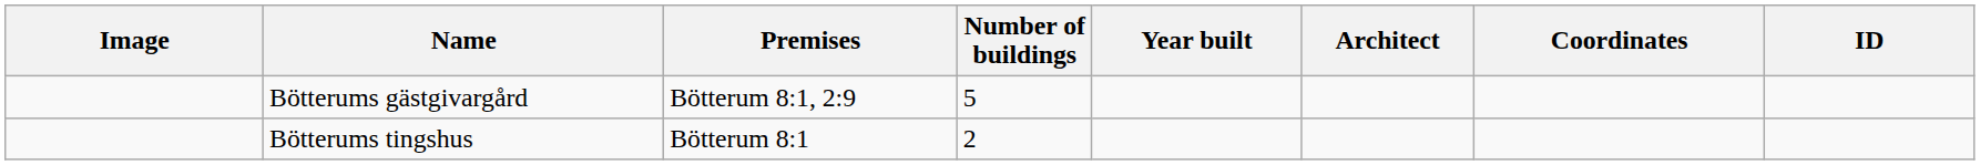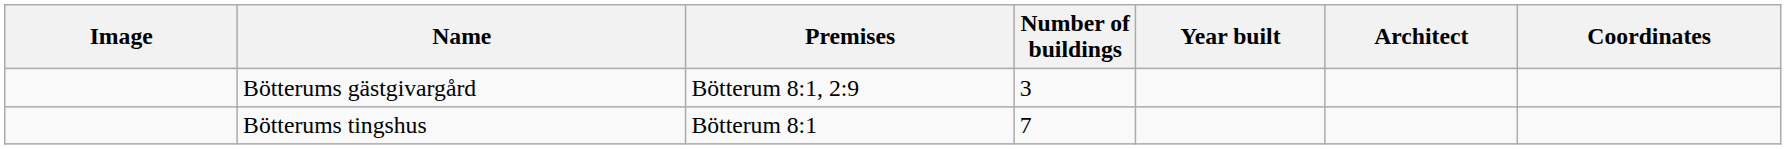- column: ID
Bötterums gästgivargård | Number of buildings: 5 -> 3
Bötterums tingshus | Number of buildings: 2 -> 7
